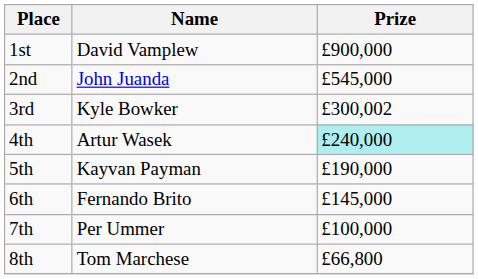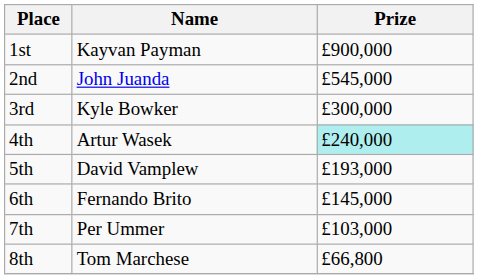1st | Name: David Vamplew -> Kayvan Payman
3rd | Prize: £300,002 -> £300,000
5th | Name: Kayvan Payman -> David Vamplew
5th | Prize: £190,000 -> £193,000
7th | Prize: £100,000 -> £103,000
